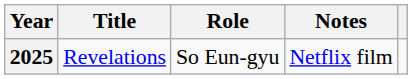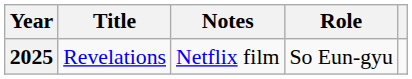columns swapped: Role <-> Notes
